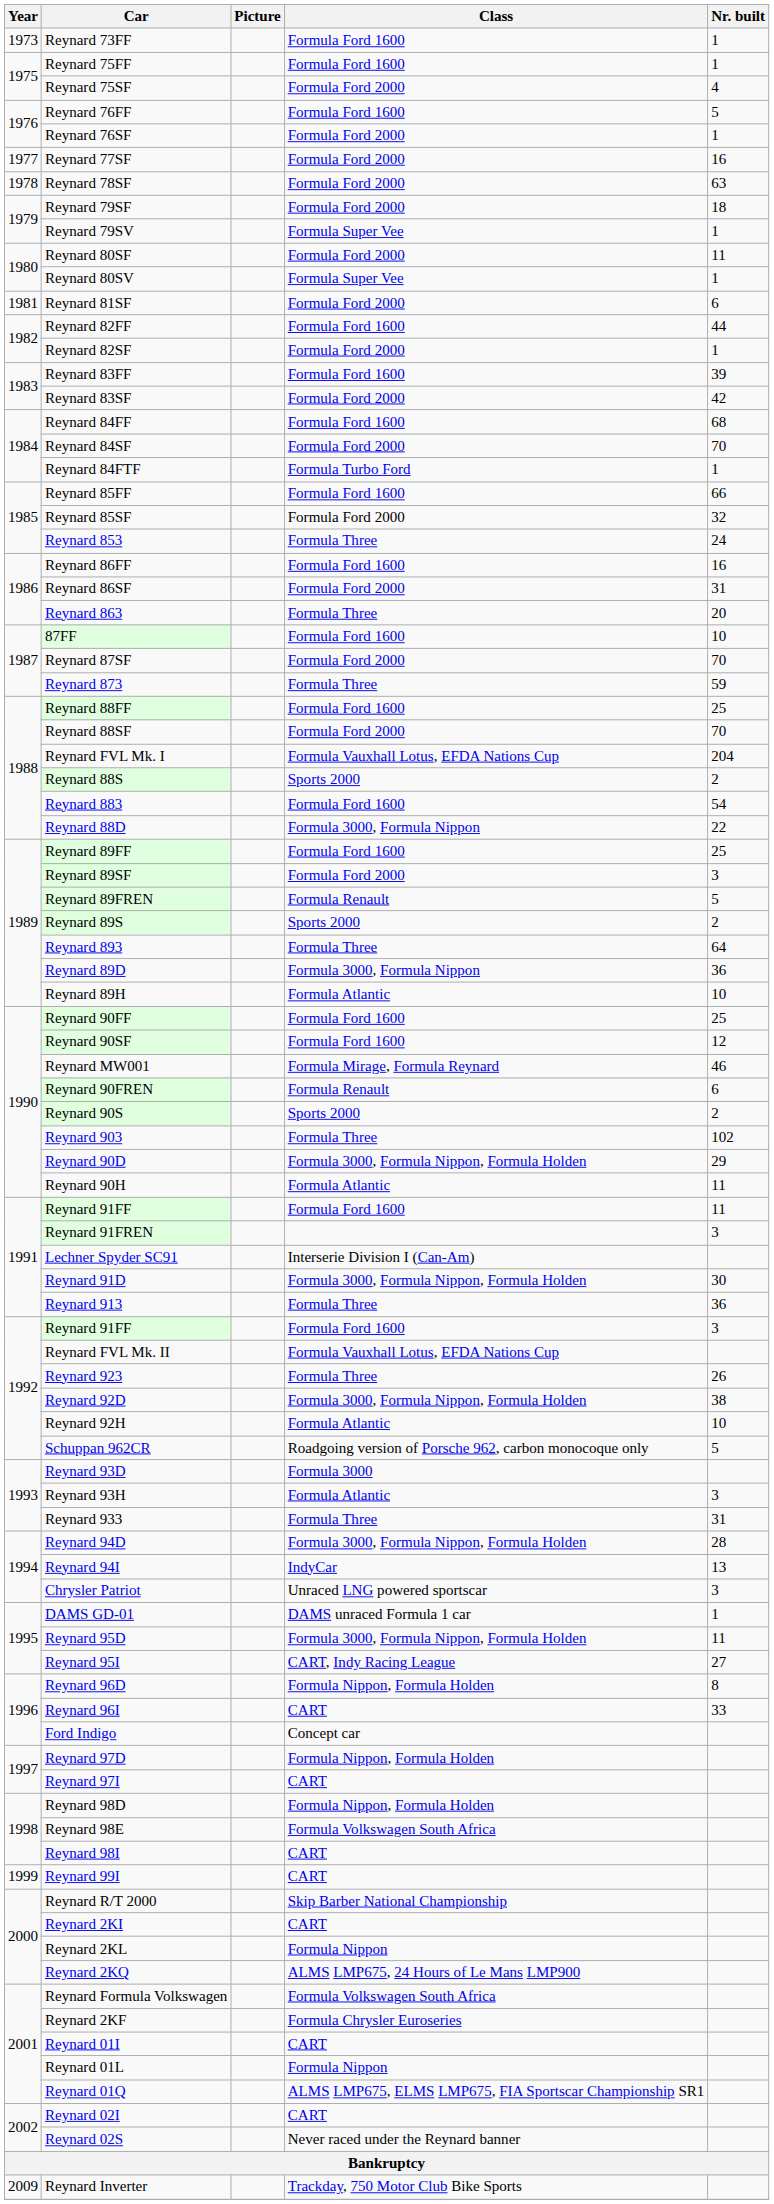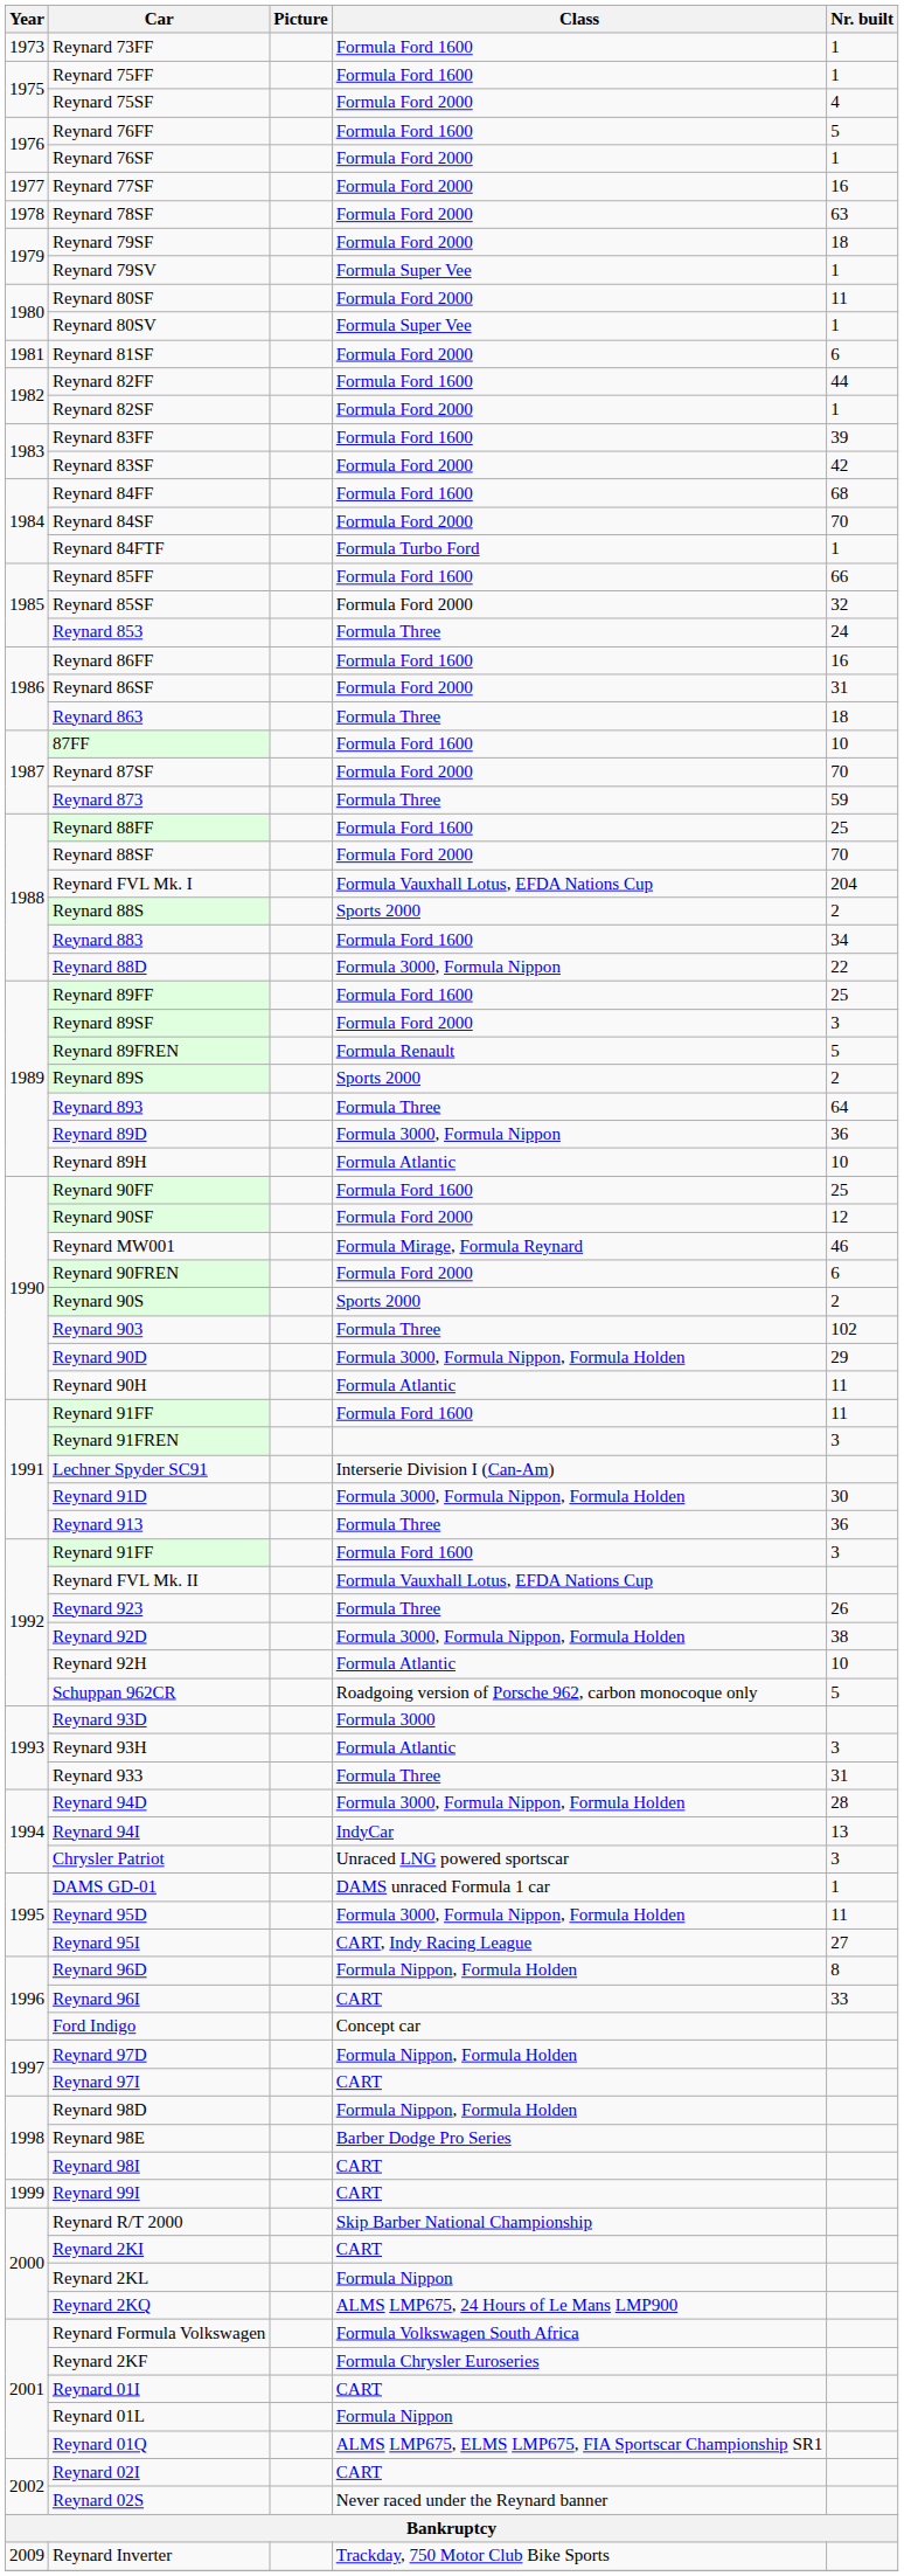Reynard 863 | Nr. built: 20 -> 18
Reynard 883 | Nr. built: 54 -> 34
Reynard 90SF | Class: Formula Ford 1600 -> Formula Ford 2000
Reynard 90FREN | Class: Formula Renault -> Formula Ford 2000
Reynard 98E | Class: Formula Volkswagen South Africa -> Barber Dodge Pro Series
